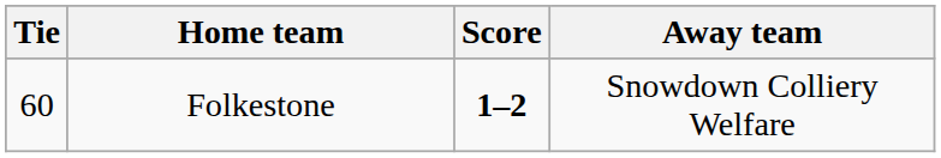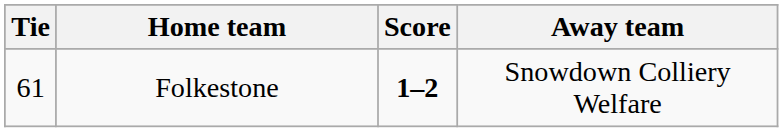Folkestone | Tie: 60 -> 61
